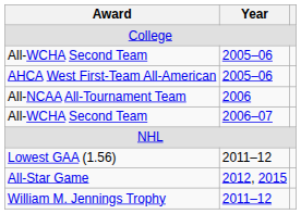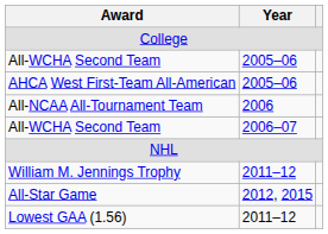rows swapped: William M. Jennings Trophy <-> Lowest GAA (1.56)
